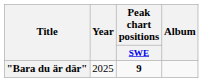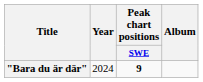"Bara du är där" | Year: 2025 -> 2024
